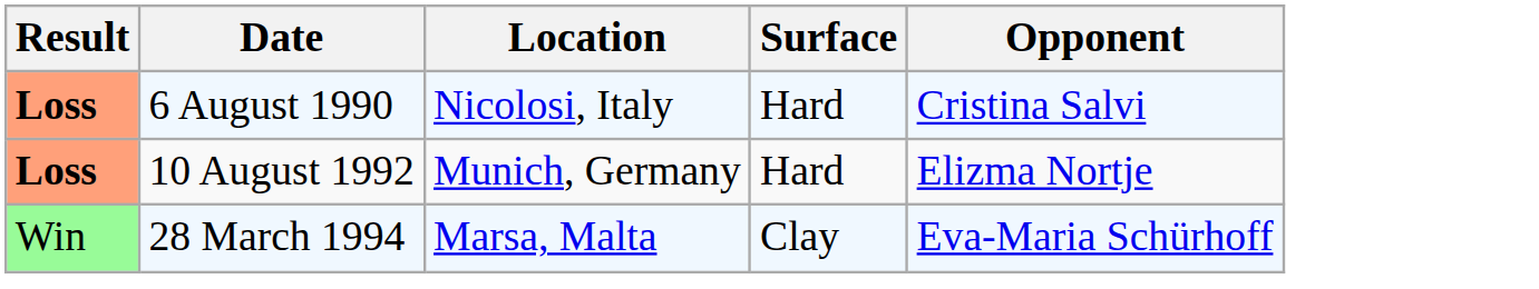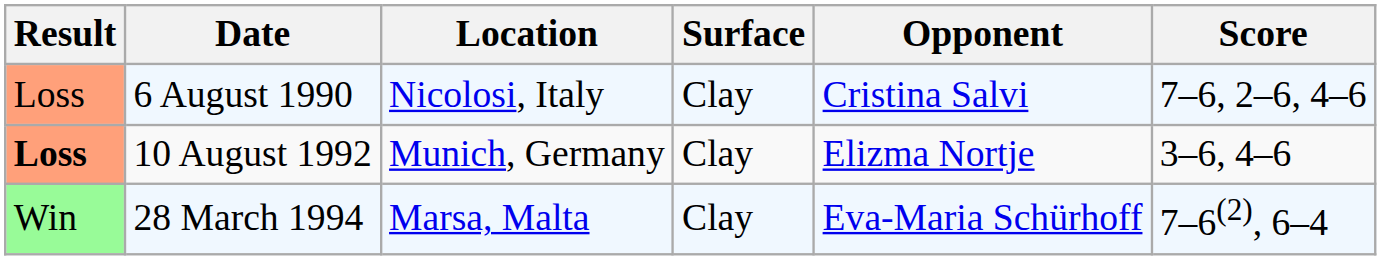+ column: Score | 7–6, 2–6, 4–6 | 3–6, 4–6 | 7–6(2), 6–4
6 August 1990 | Result: bold -> normal
6 August 1990 | Surface: Hard -> Clay
10 August 1992 | Surface: Hard -> Clay
